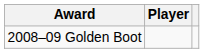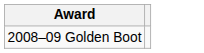- column: Player
